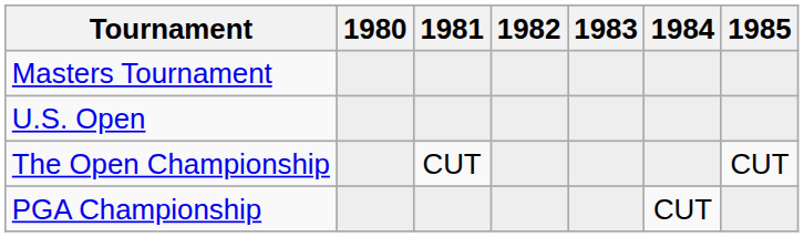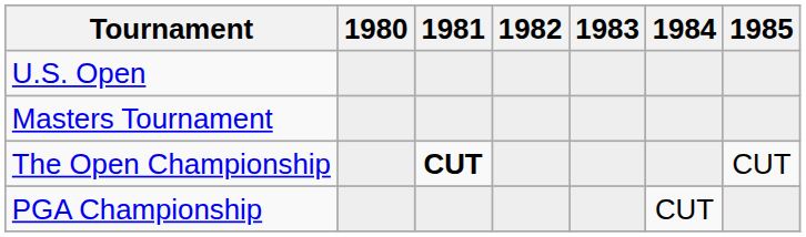rows swapped: Masters Tournament <-> U.S. Open
The Open Championship | 1981: normal -> bold
